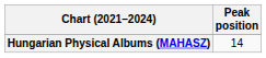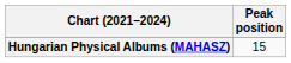Hungarian Physical Albums (MAHASZ) | Peak position: 14 -> 15
